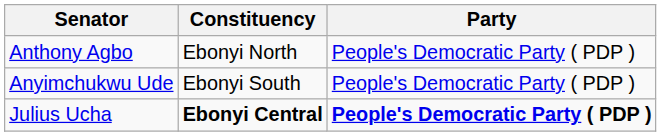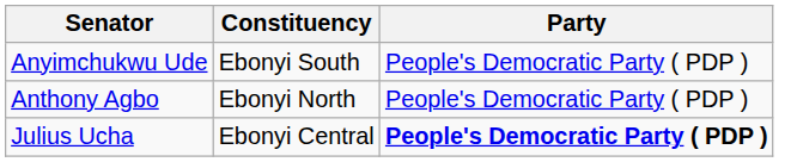rows swapped: Anthony Agbo <-> Anyimchukwu Ude
Julius Ucha | Constituency: bold -> normal
